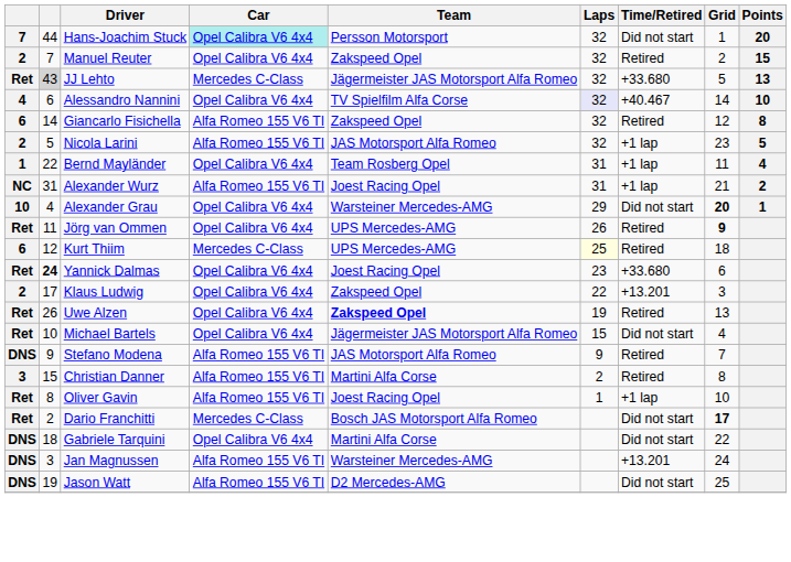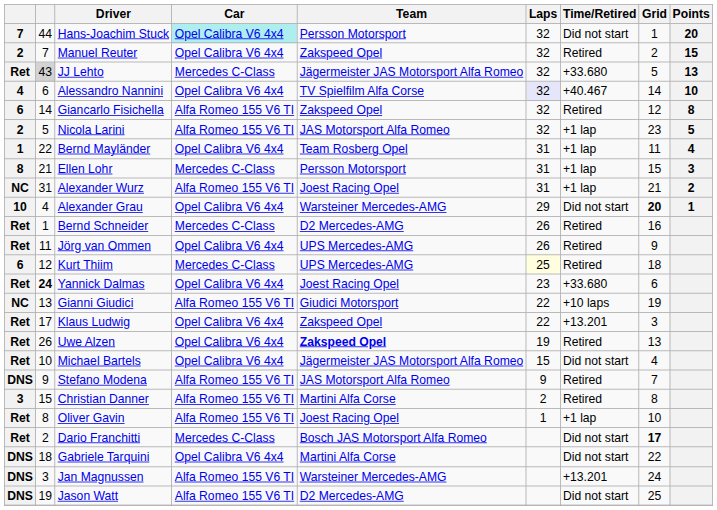+ row: 8 | 21 | Ellen Lohr | Mercedes C-Class | Persson Motorsport | 31 | +1 lap | 15 | 3
+ row: Ret | 1 | Bernd Schneider | Mercedes C-Class | D2 Mercedes-AMG | 26 | Retired | 16
Jörg van Ommen | Grid: bold -> normal
+ row: NC | 13 | Gianni Giudici | Alfa Romeo 155 V6 TI | Giudici Motorsport | 22 | +10 laps | 19
Klaus Ludwig | column 1: 2 -> Ret
